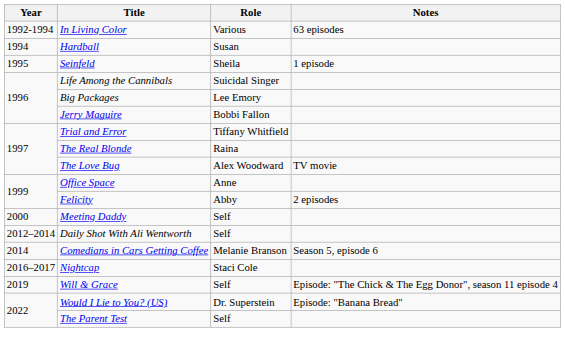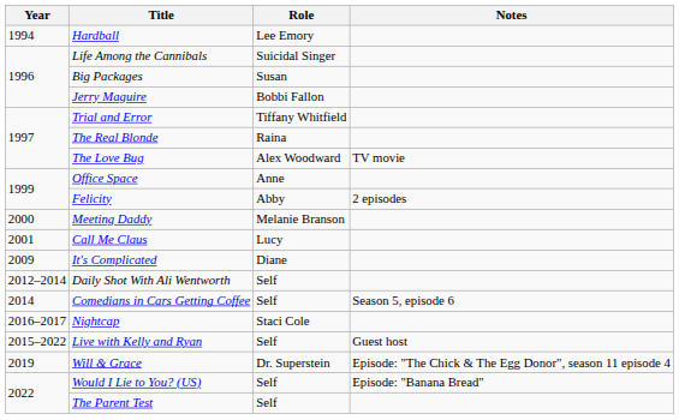- row: 1992-1994 | In Living Color | Various | 63 episodes
Hardball | Role: Susan -> Lee Emory
- row: 1995 | Seinfeld | Sheila | 1 episode
Big Packages | Role: Lee Emory -> Susan
Meeting Daddy | Role: Self -> Melanie Branson
+ row: 2001 | Call Me Claus | Lucy
+ row: 2009 | It's Complicated | Diane
Comedians in Cars Getting Coffee | Role: Melanie Branson -> Self
+ row: 2015–2022 | Live with Kelly and Ryan | Self | Guest host
Will & Grace | Role: Self -> Dr. Superstein
Would I Lie to You? (US) | Role: Dr. Superstein -> Self
